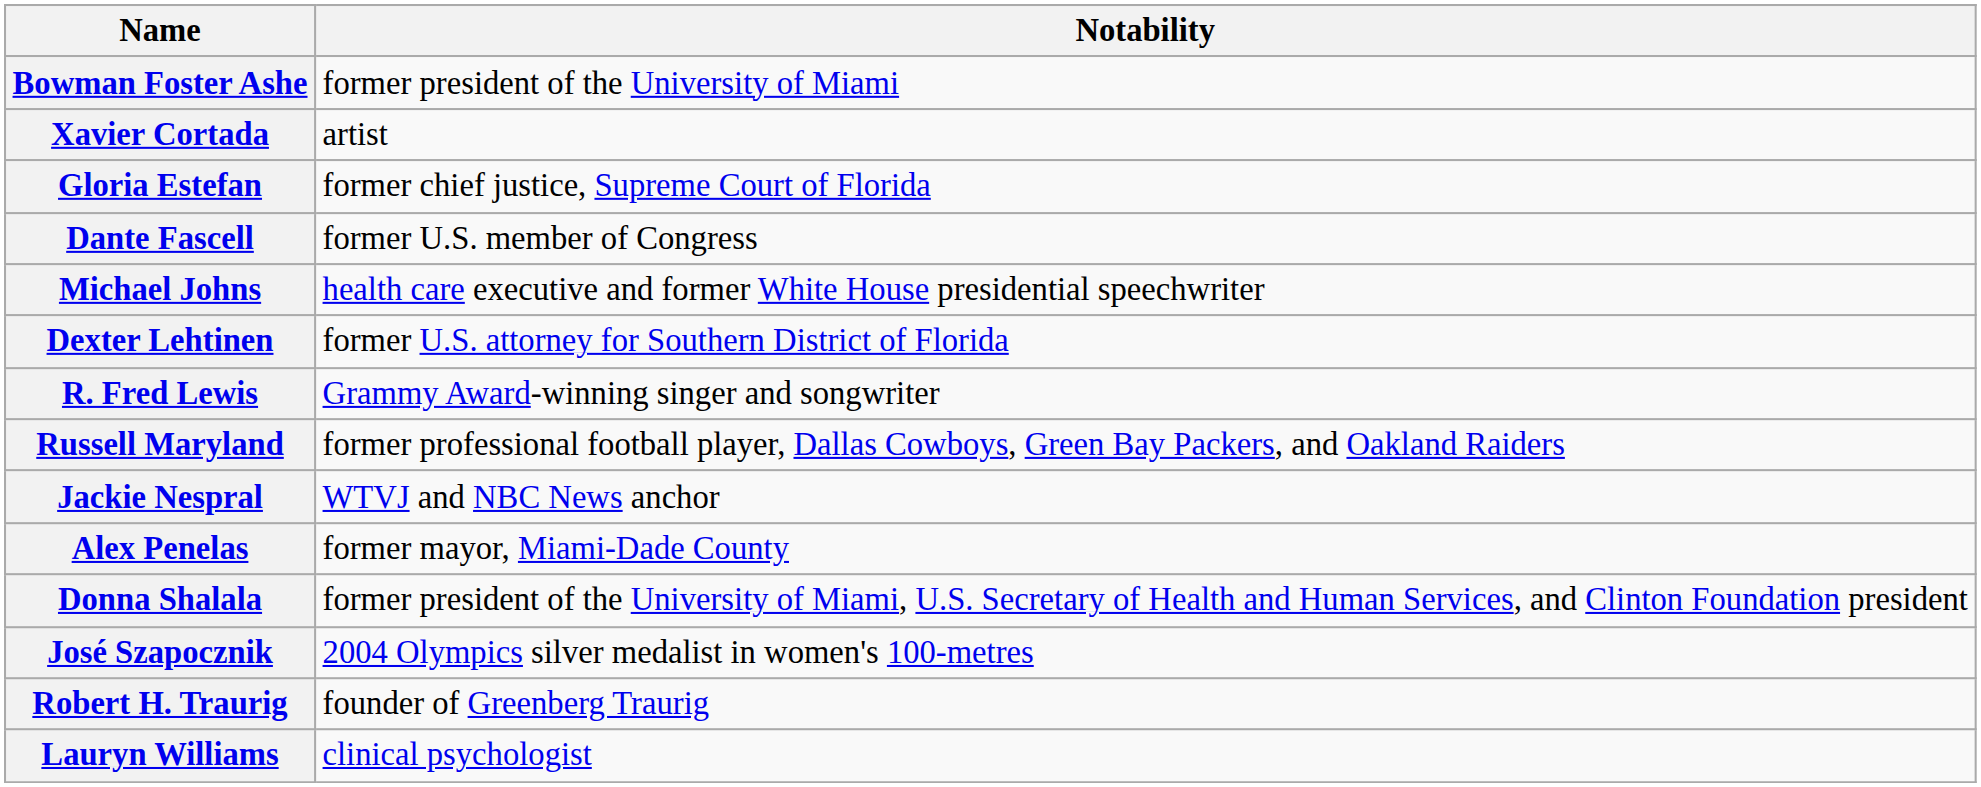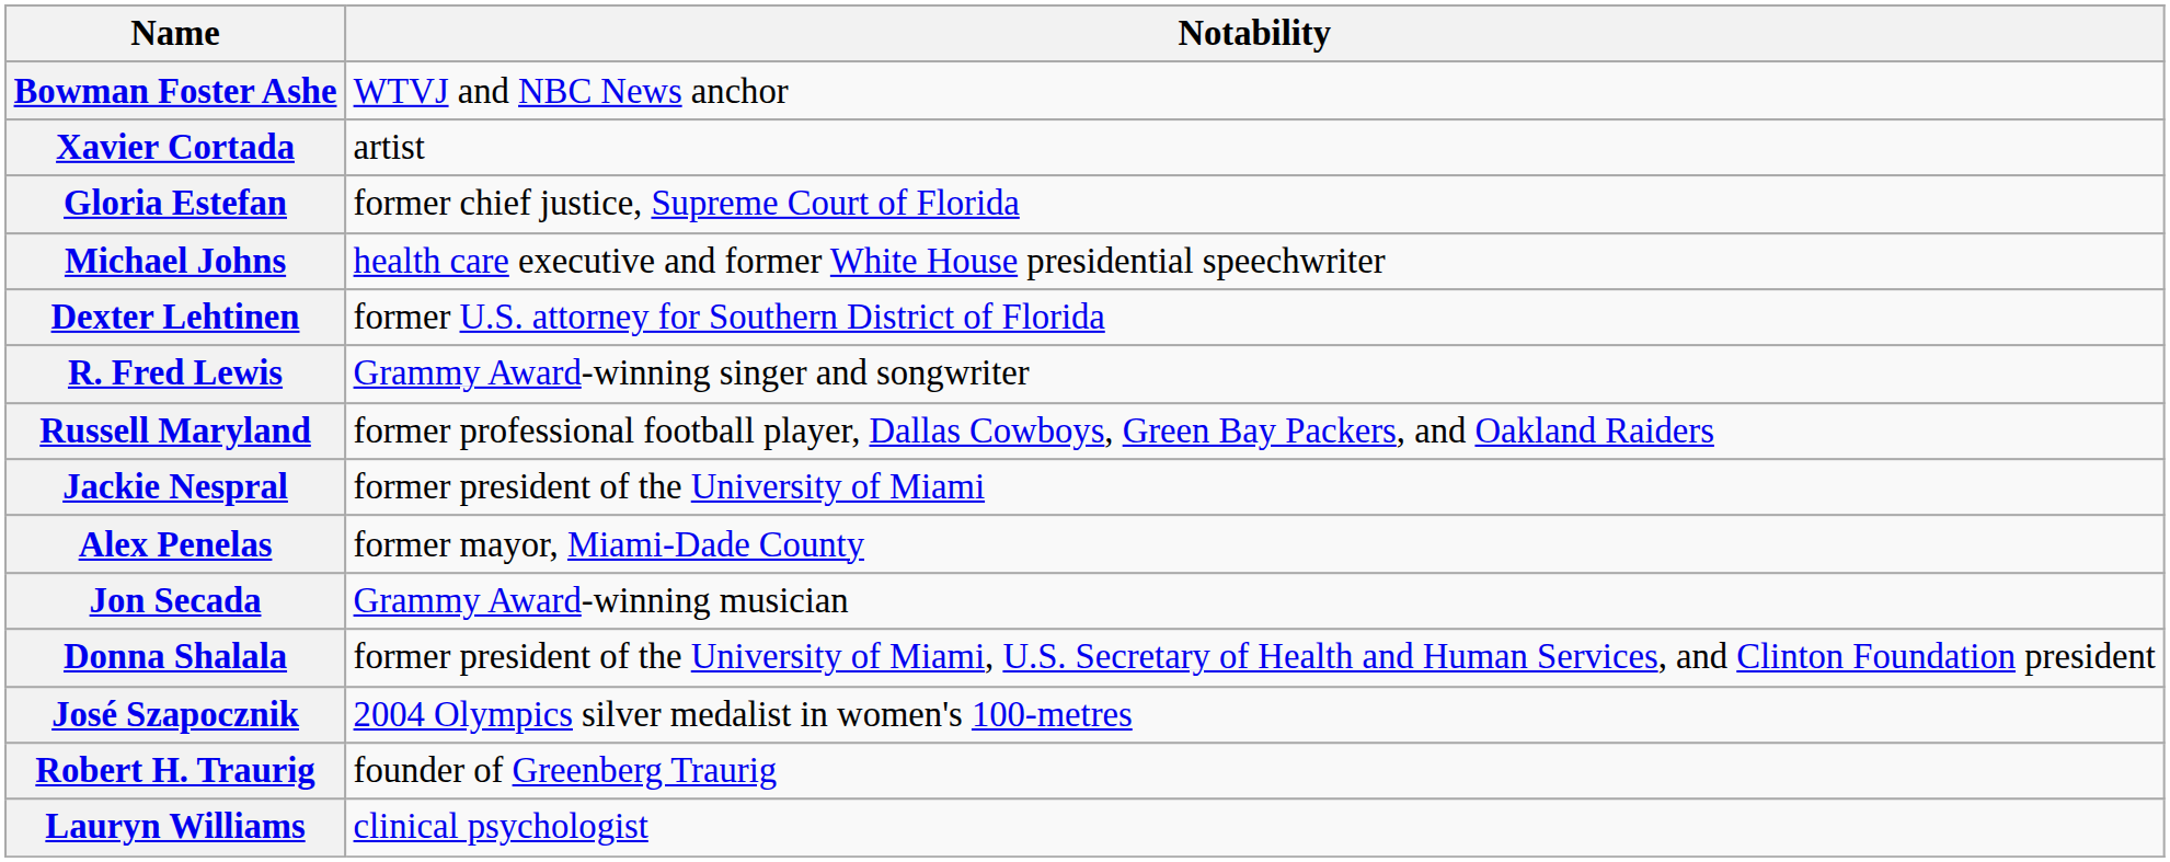Bowman Foster Ashe | Notability: former president of the University of Miami -> WTVJ and NBC News anchor
- row: Dante Fascell | former U.S. member of Congress
Jackie Nespral | Notability: WTVJ and NBC News anchor -> former president of the University of Miami
+ row: Jon Secada | Grammy Award-winning musician
